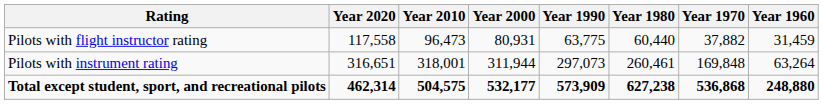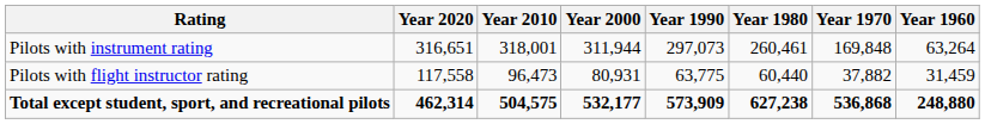rows swapped: Pilots with flight instructor rating <-> Pilots with instrument rating
